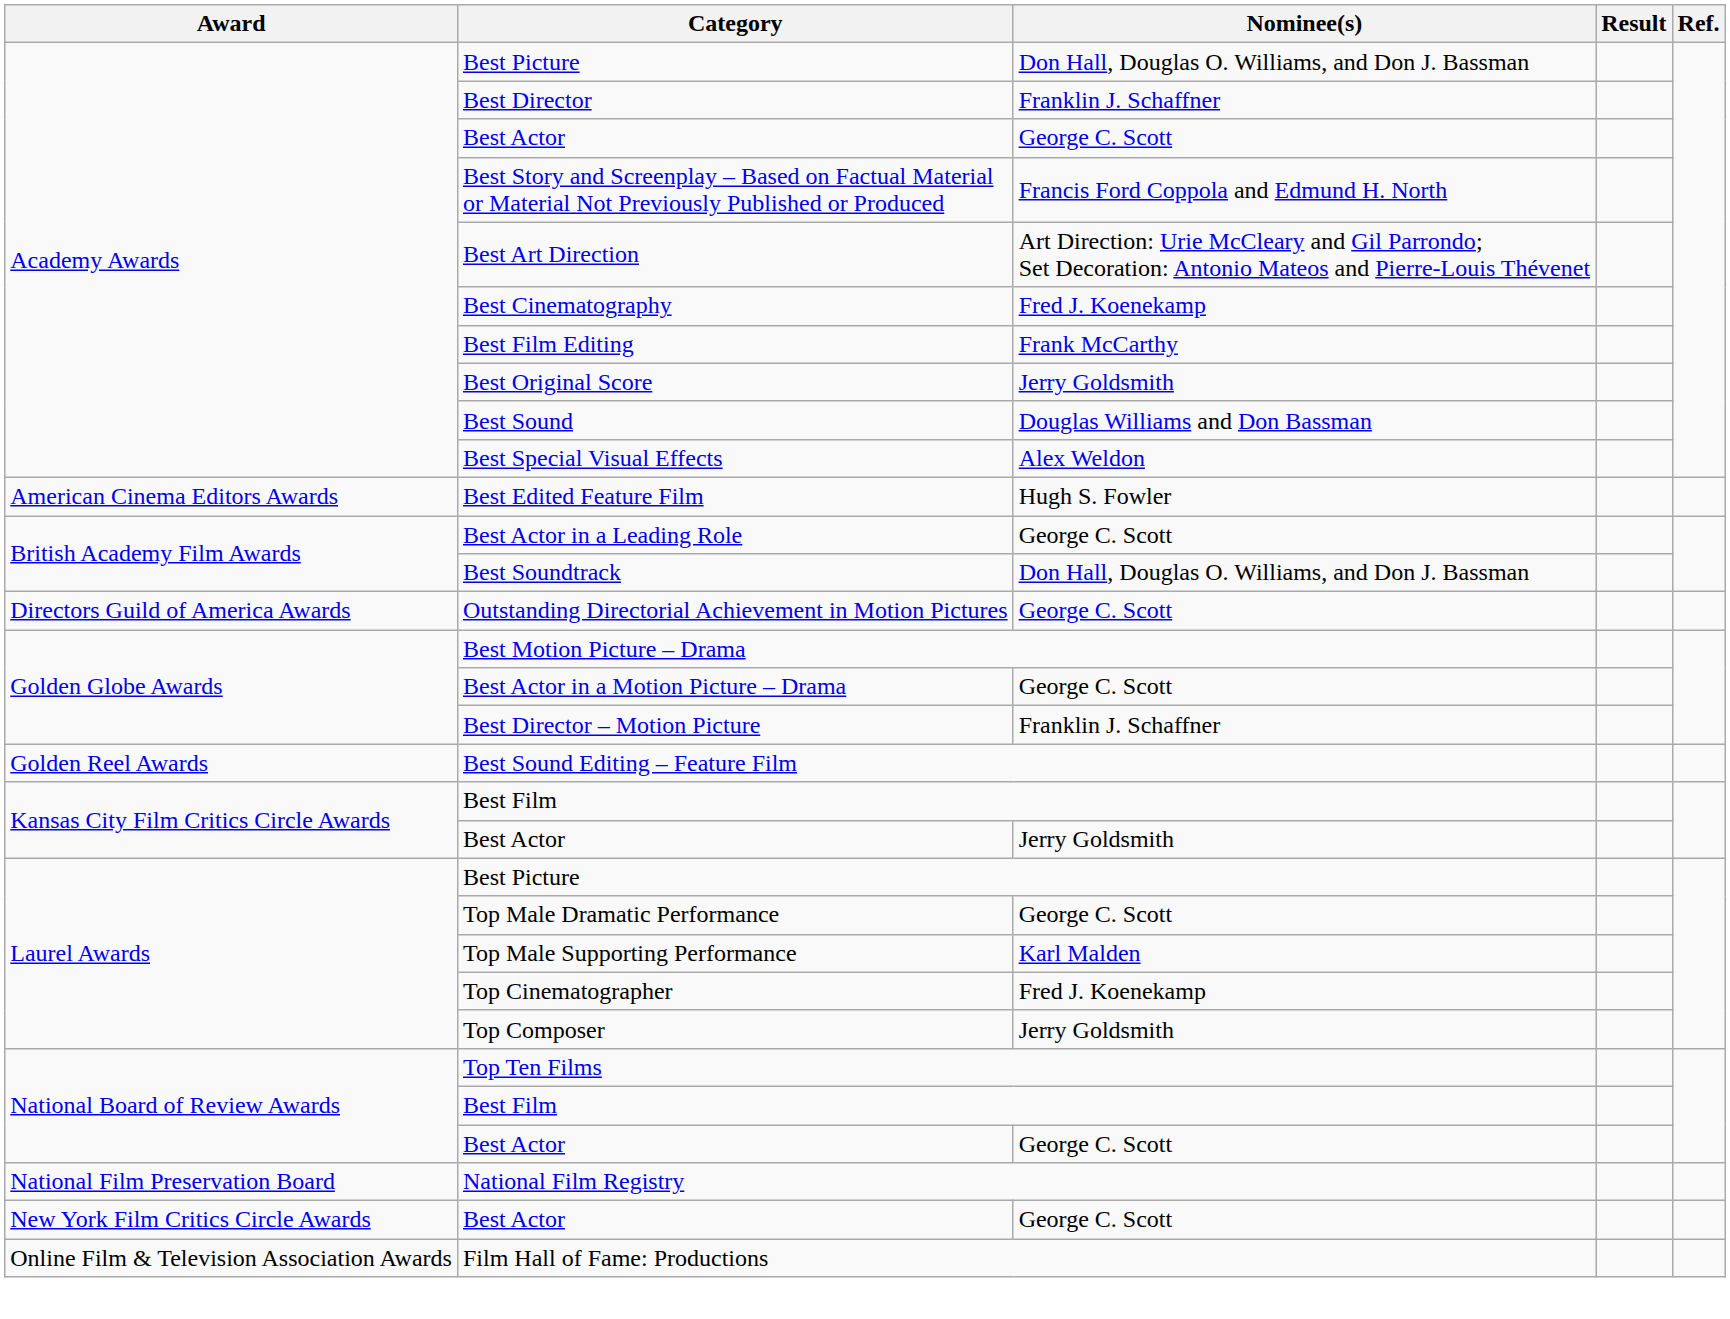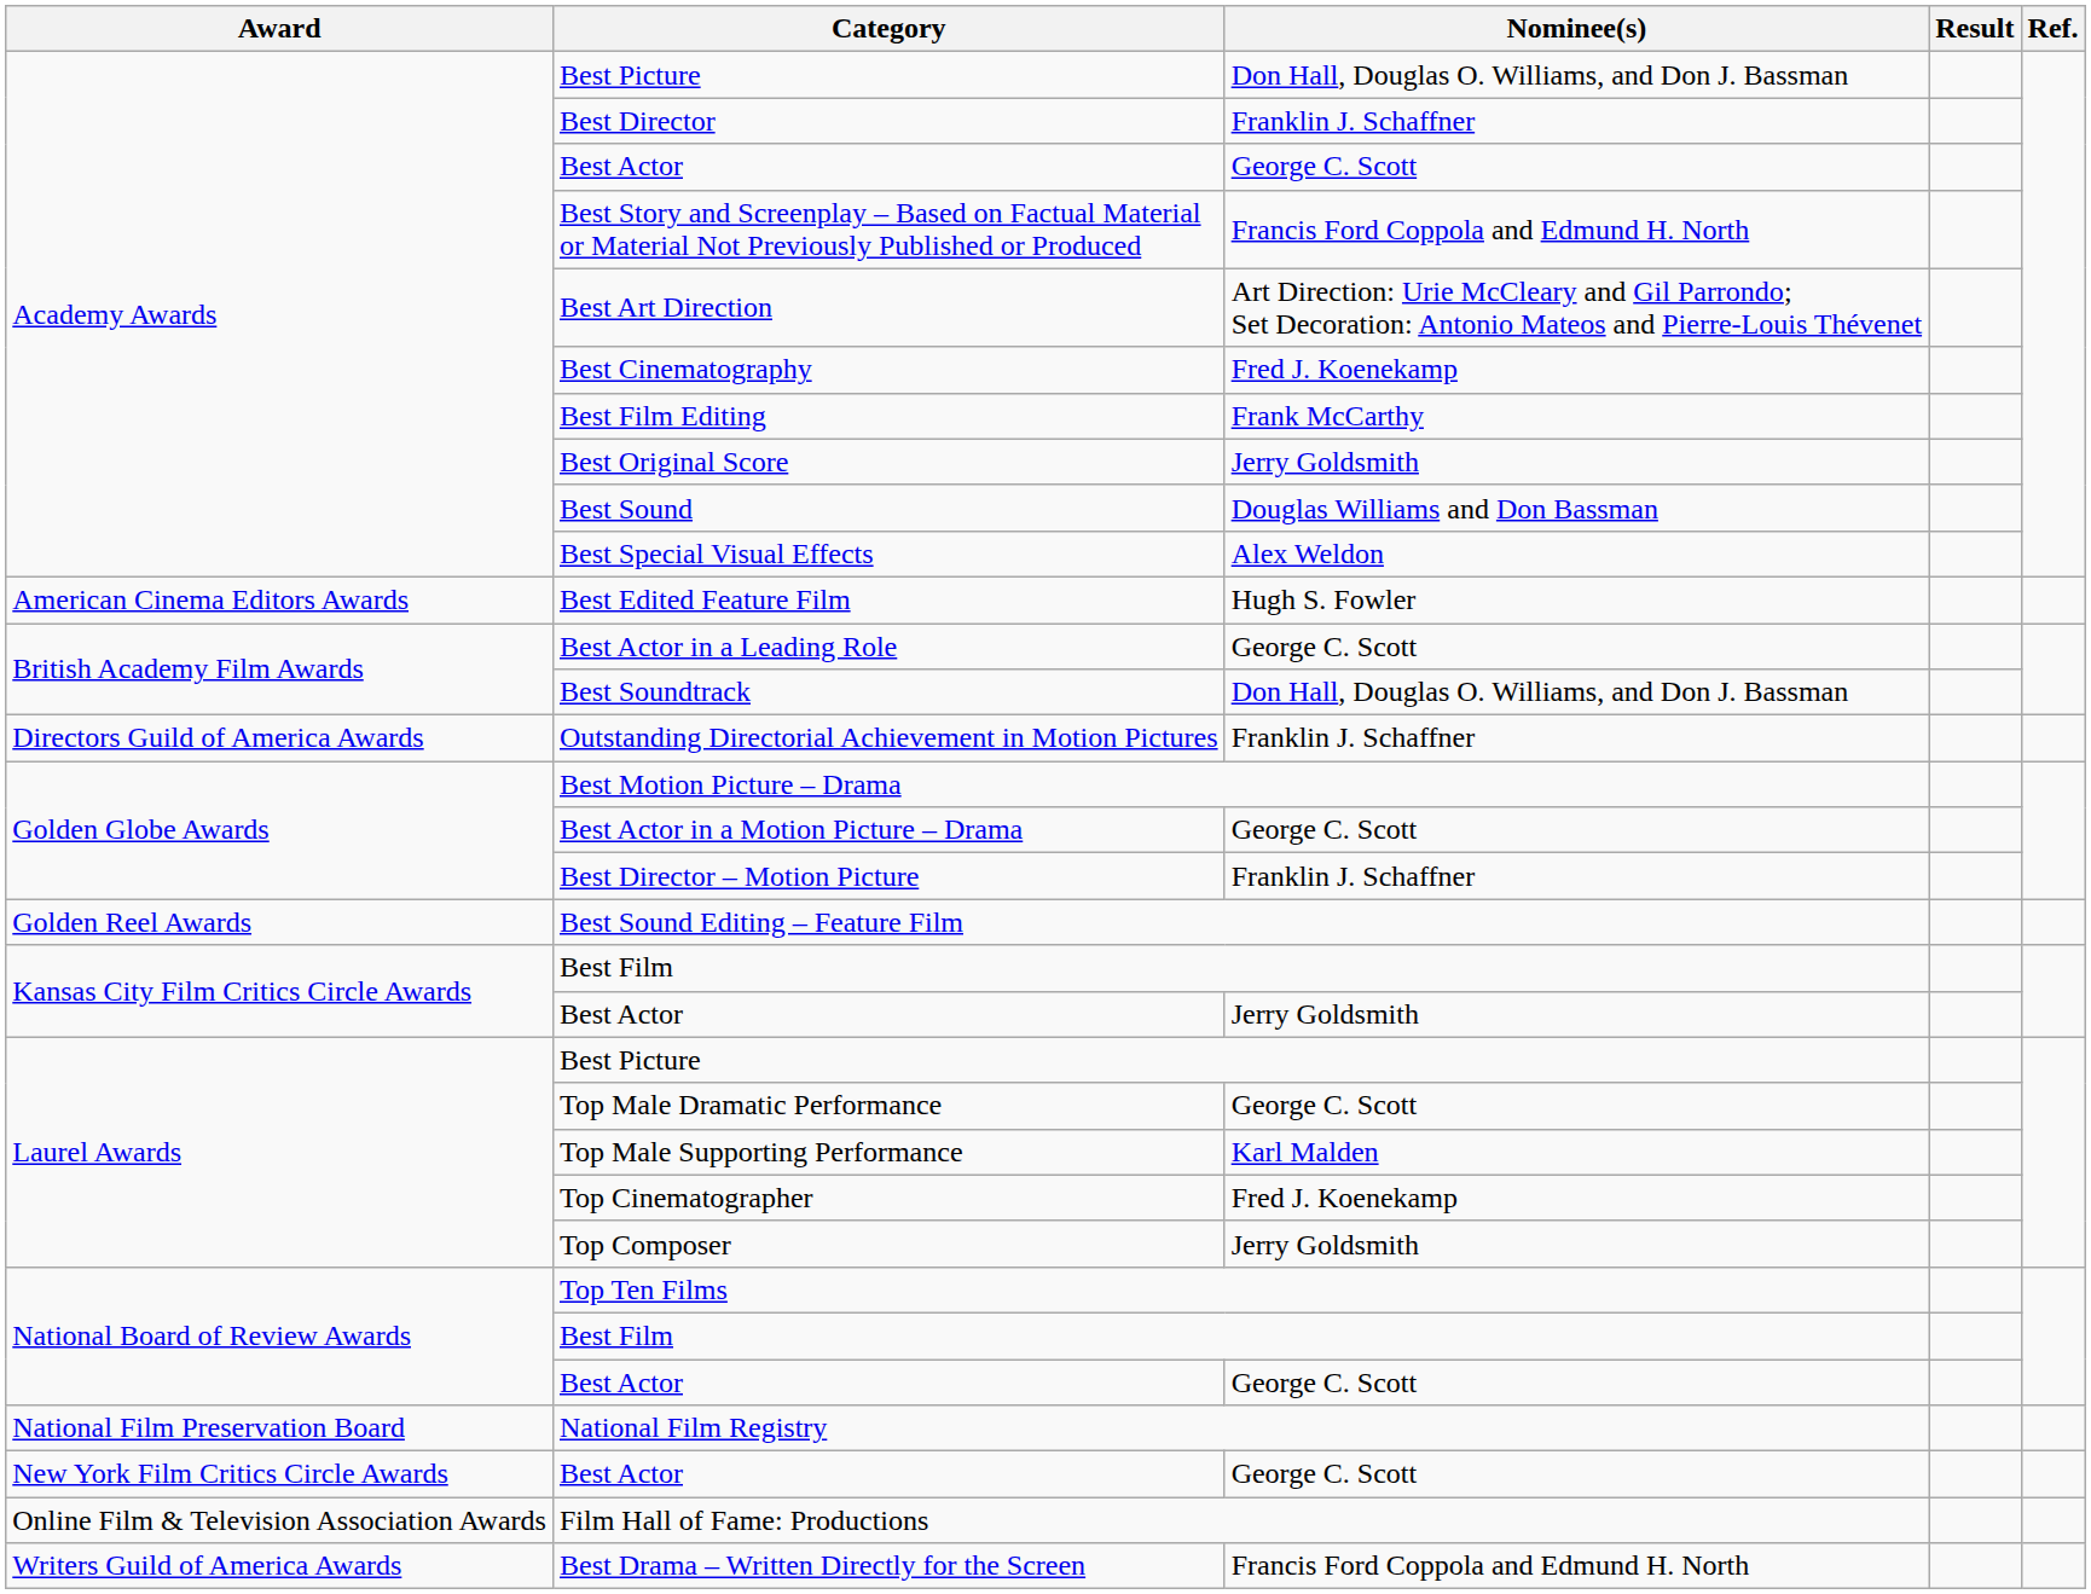Outstanding Directorial Achievement in Motion Pictures | Nominee(s): George C. Scott -> Franklin J. Schaffner
+ row: Writers Guild of America Awards | Best Drama – Written Directly for the Screen | Francis Ford Coppola and Edmund H. North
